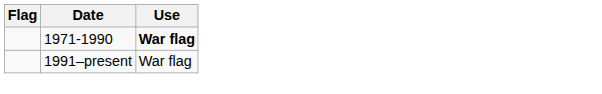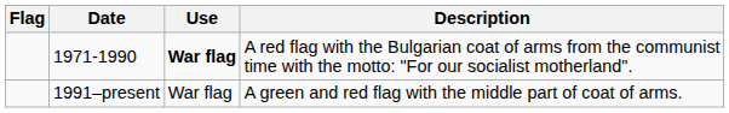+ column: Description | A red flag with the Bulgarian coat of arms from the communist time with the motto: "For our socialist motherland". | A green and red flag with the middle part of coat of arms.
